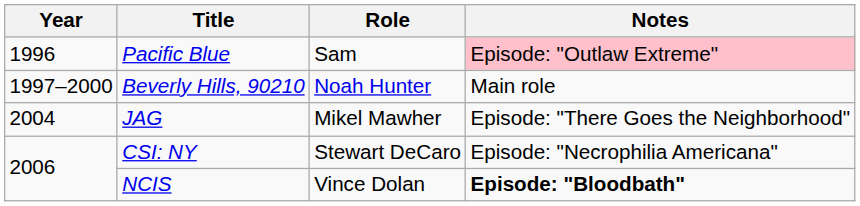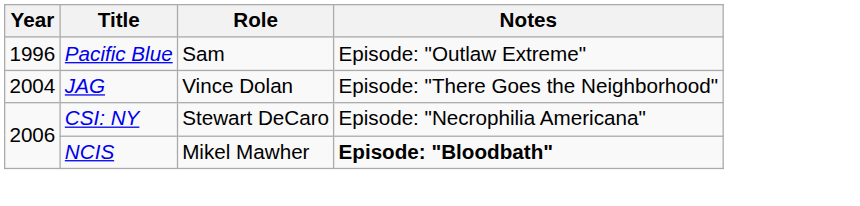Pacific Blue | Notes: pink background -> no background
- row: 1997–2000 | Beverly Hills, 90210 | Noah Hunter | Main role
JAG | Role: Mikel Mawher -> Vince Dolan
NCIS | Role: Vince Dolan -> Mikel Mawher
